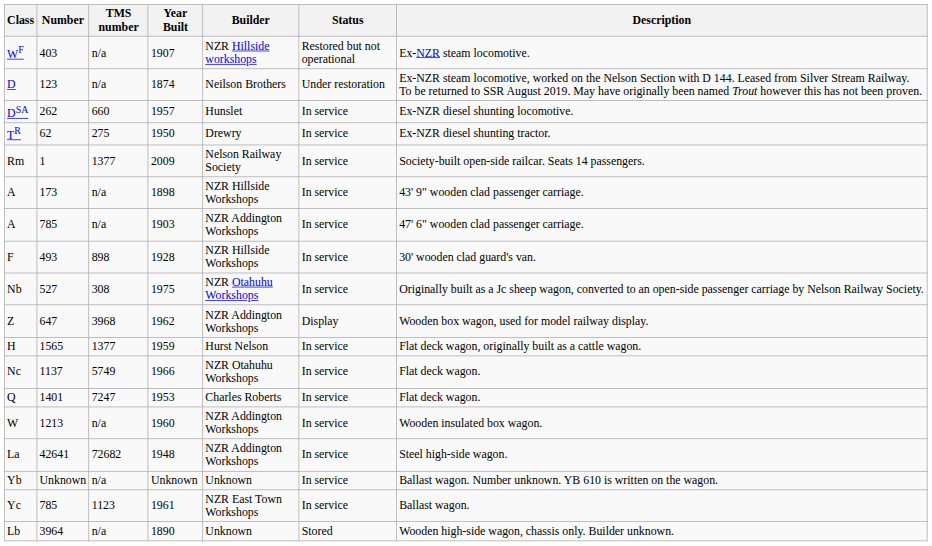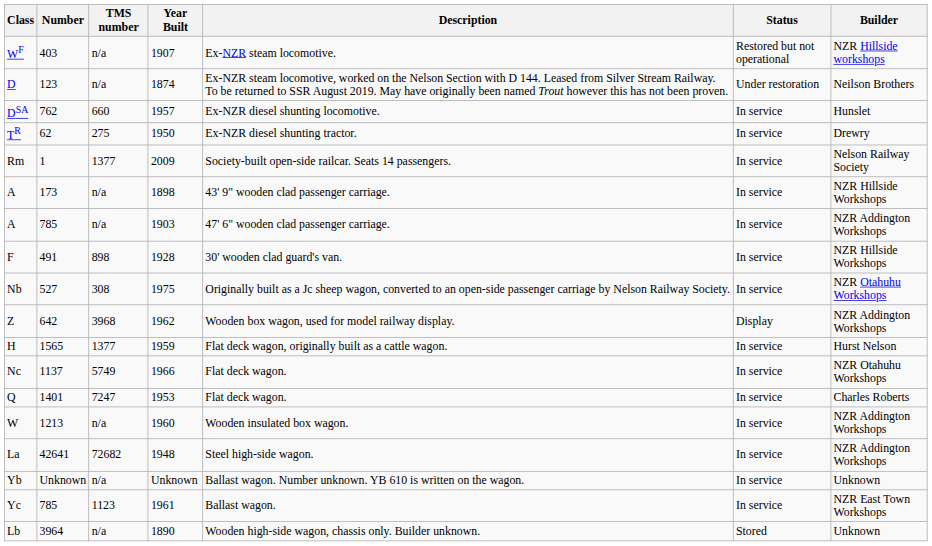columns swapped: Builder <-> Description
DSA | Number: 262 -> 762
F | Number: 493 -> 491
Z | Number: 647 -> 642
